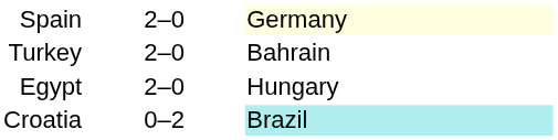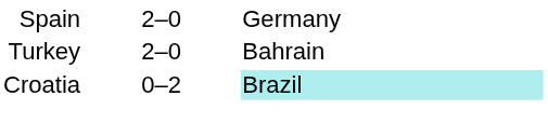Spain | column 3: lightyellow background -> no background
- row: Egypt | 2–0 | Hungary
